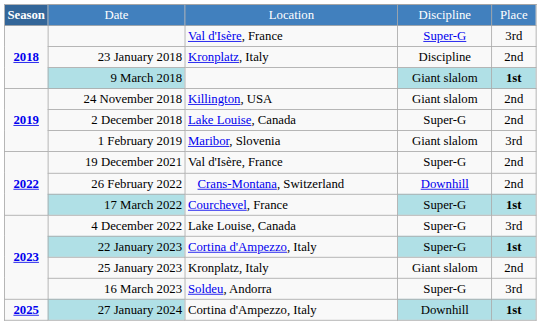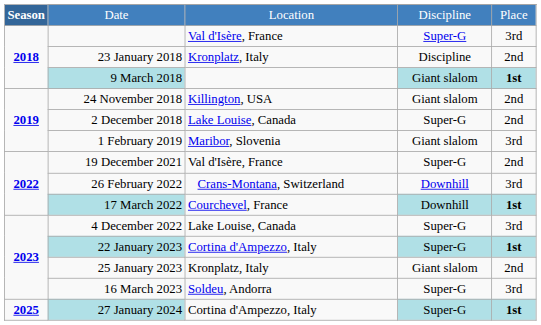26 February 2022 | column 5: 2nd -> 3rd
17 March 2022 | column 4: Super-G -> Downhill
27 January 2024 | column 4: Downhill -> Super-G
